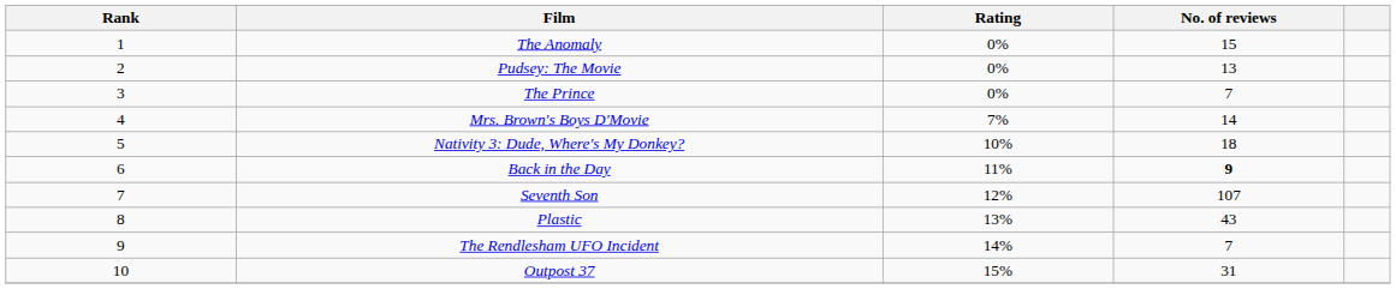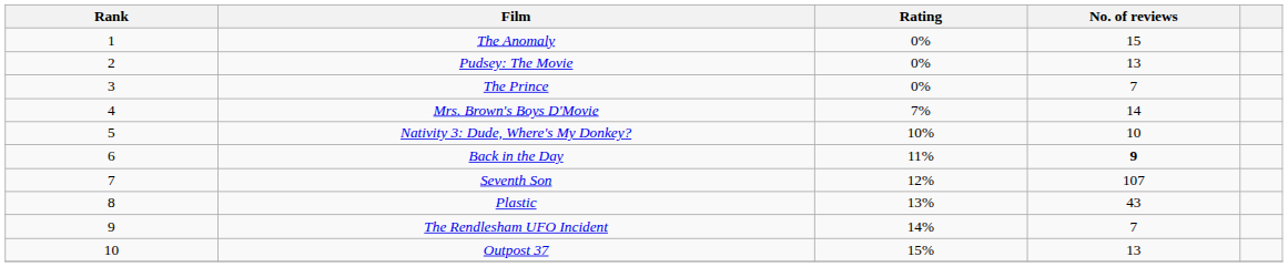Nativity 3: Dude, Where's My Donkey? | No. of reviews: 18 -> 10
Outpost 37 | No. of reviews: 31 -> 13
